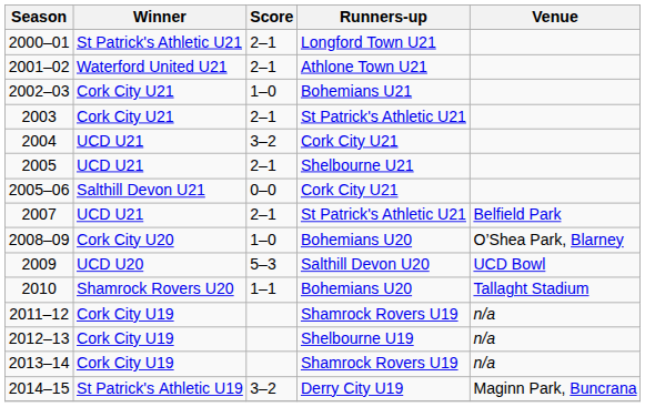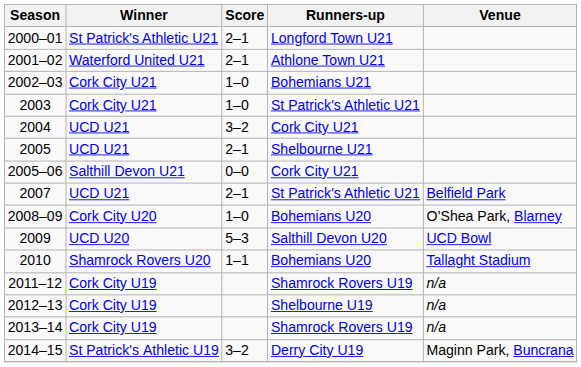2003 | Score: 2–1 -> 1–0
